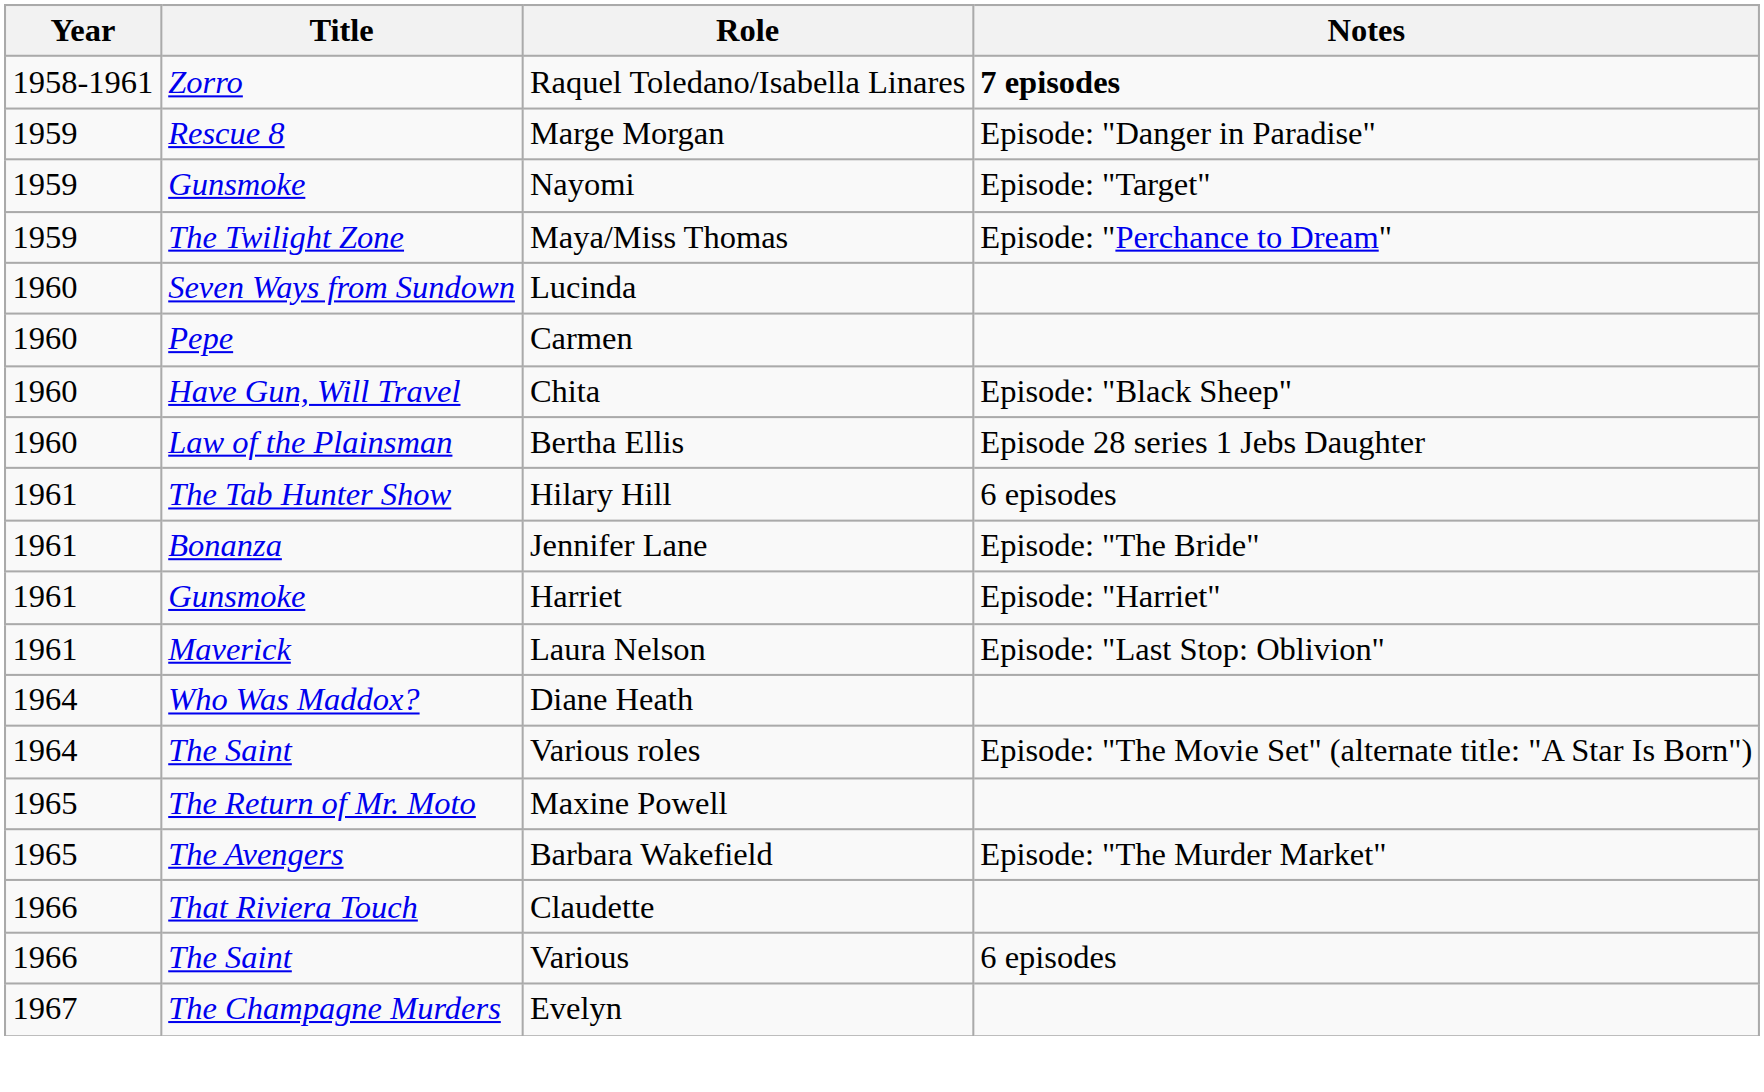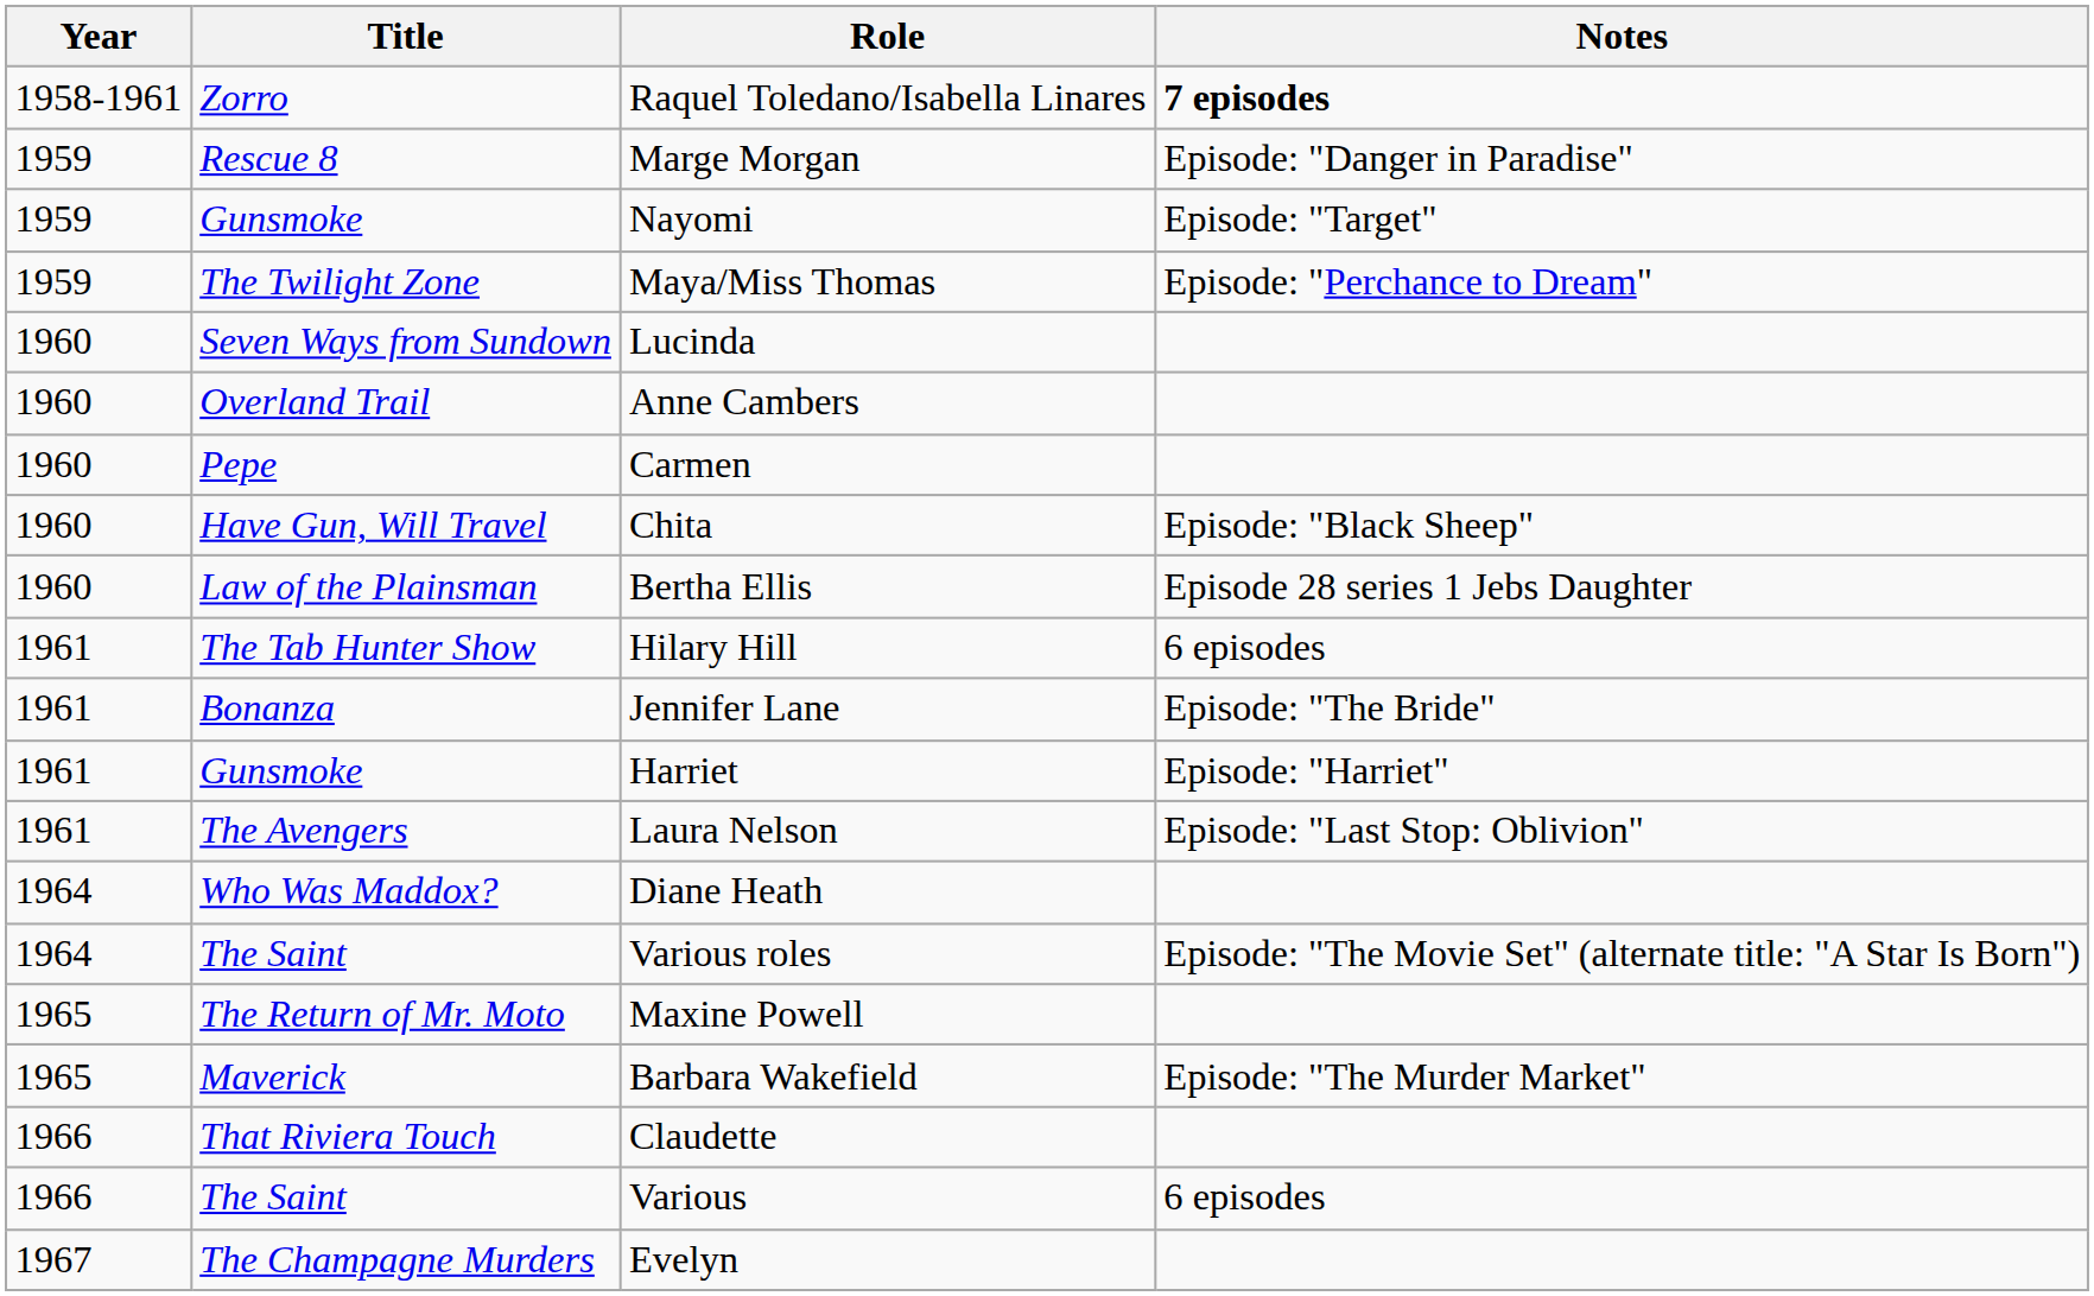+ row: 1960 | Overland Trail | Anne Cambers
Laura Nelson | Title: Maverick -> The Avengers
Barbara Wakefield | Title: The Avengers -> Maverick
